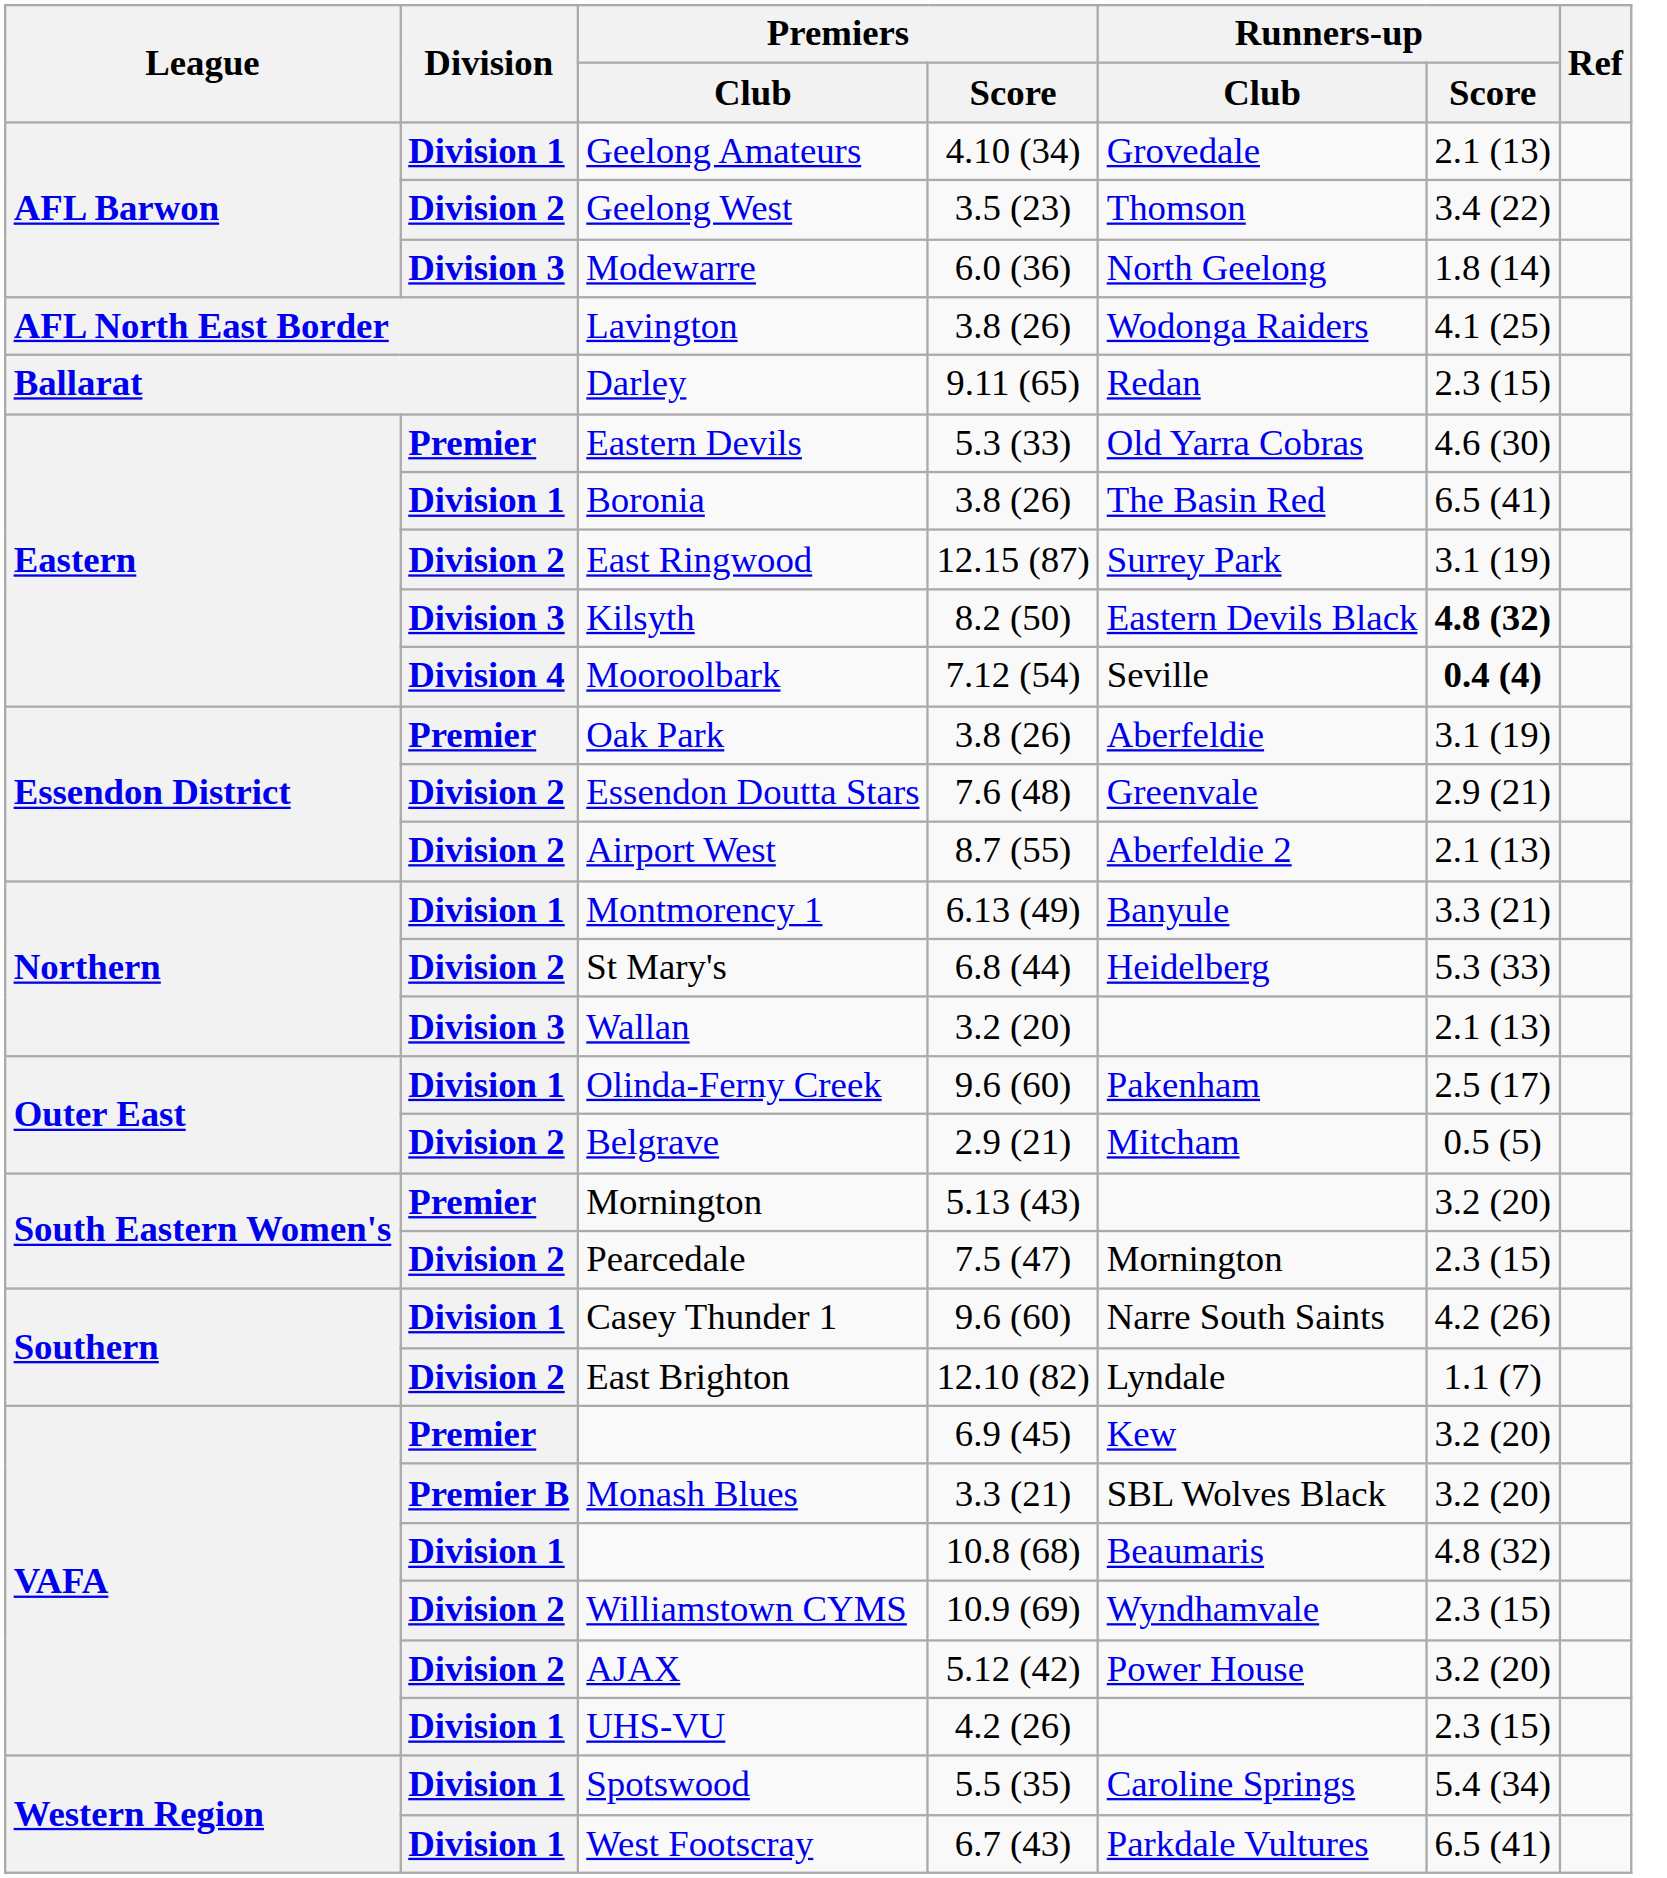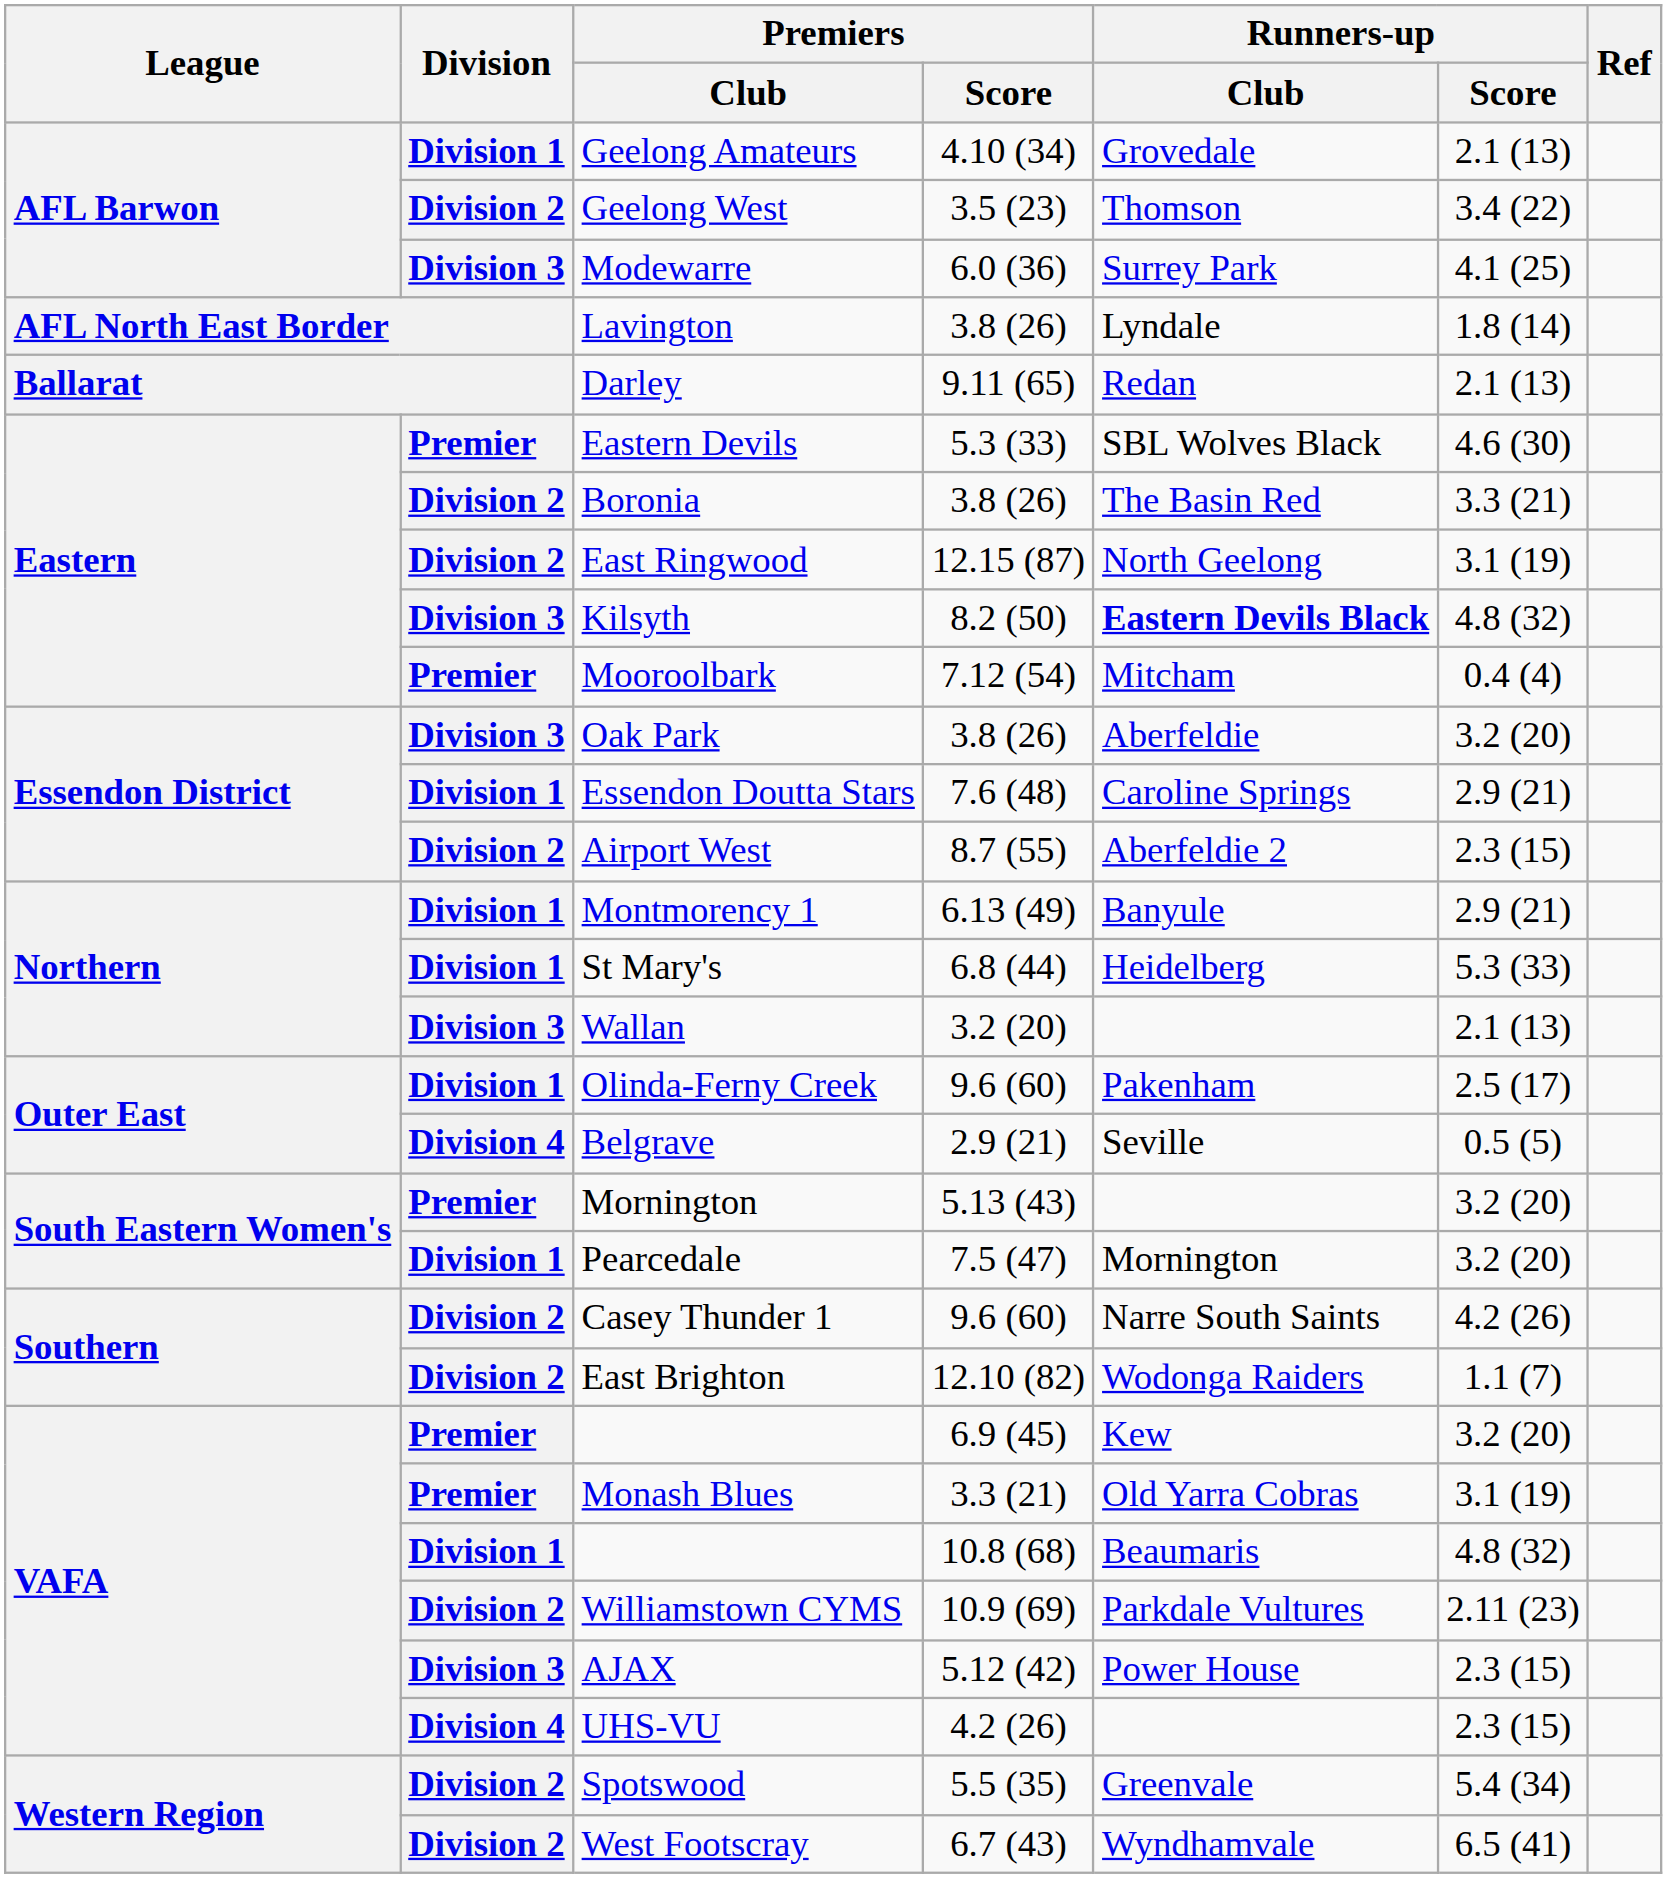Modewarre | Runners-up / Club: North Geelong -> Surrey Park
Modewarre | Runners-up / Score: 1.8 (14) -> 4.1 (25)
Lavington | Runners-up / Club: Wodonga Raiders -> Lyndale
Lavington | Runners-up / Score: 4.1 (25) -> 1.8 (14)
Darley | Runners-up / Score: 2.3 (15) -> 2.1 (13)
Eastern Devils | Runners-up / Club: Old Yarra Cobras -> SBL Wolves Black
Boronia | Division: Division 1 -> Division 2
Boronia | Runners-up / Score: 6.5 (41) -> 3.3 (21)
East Ringwood | Runners-up / Club: Surrey Park -> North Geelong
Kilsyth | Runners-up / Club: normal -> bold
Kilsyth | Runners-up / Score: bold -> normal
Mooroolbark | Division: Division 4 -> Premier
Mooroolbark | Runners-up / Club: Seville -> Mitcham
Mooroolbark | Runners-up / Score: bold -> normal
Oak Park | Division: Premier -> Division 3
Oak Park | Runners-up / Score: 3.1 (19) -> 3.2 (20)
Essendon Doutta Stars | Division: Division 2 -> Division 1
Essendon Doutta Stars | Runners-up / Club: Greenvale -> Caroline Springs
Airport West | Runners-up / Score: 2.1 (13) -> 2.3 (15)
Montmorency 1 | Runners-up / Score: 3.3 (21) -> 2.9 (21)
St Mary's | Division: Division 2 -> Division 1
Belgrave | Division: Division 2 -> Division 4
Belgrave | Runners-up / Club: Mitcham -> Seville
Pearcedale | Division: Division 2 -> Division 1
Pearcedale | Runners-up / Score: 2.3 (15) -> 3.2 (20)
Casey Thunder 1 | Division: Division 1 -> Division 2
East Brighton | Runners-up / Club: Lyndale -> Wodonga Raiders
Monash Blues | Division: Premier B -> Premier
Monash Blues | Runners-up / Club: SBL Wolves Black -> Old Yarra Cobras
Monash Blues | Runners-up / Score: 3.2 (20) -> 3.1 (19)
Williamstown CYMS | Runners-up / Club: Wyndhamvale -> Parkdale Vultures
Williamstown CYMS | Runners-up / Score: 2.3 (15) -> 2.11 (23)
AJAX | Division: Division 2 -> Division 3
AJAX | Runners-up / Score: 3.2 (20) -> 2.3 (15)
UHS-VU | Division: Division 1 -> Division 4
Spotswood | Division: Division 1 -> Division 2
Spotswood | Runners-up / Club: Caroline Springs -> Greenvale
West Footscray | Division: Division 1 -> Division 2
West Footscray | Runners-up / Club: Parkdale Vultures -> Wyndhamvale
